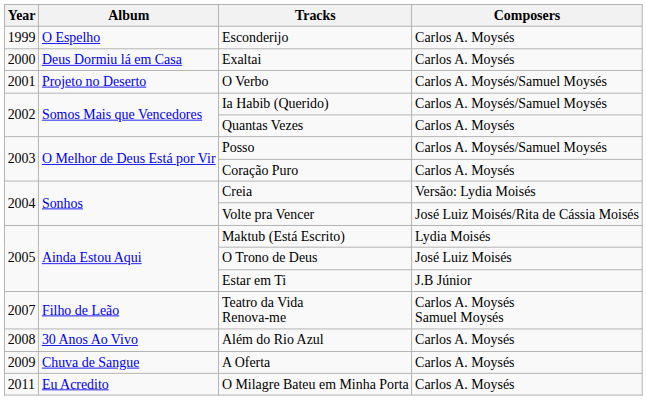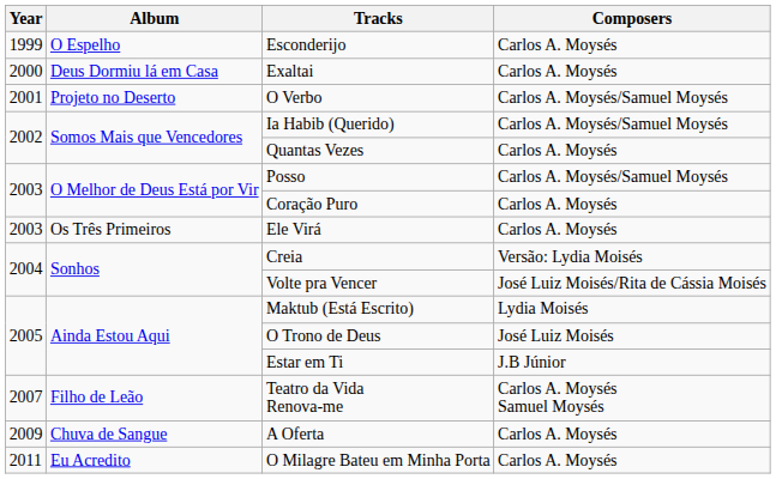+ row: 2003 | Os Três Primeiros | Ele Virá | Carlos A. Moysés
- row: 2008 | 30 Anos Ao Vivo | Além do Rio Azul | Carlos A. Moysés
